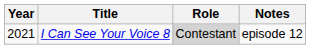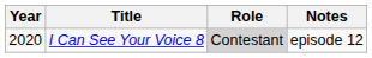I Can See Your Voice 8 | Year: 2021 -> 2020
